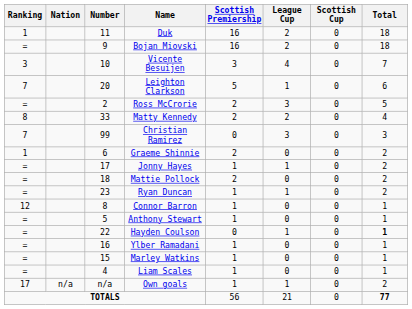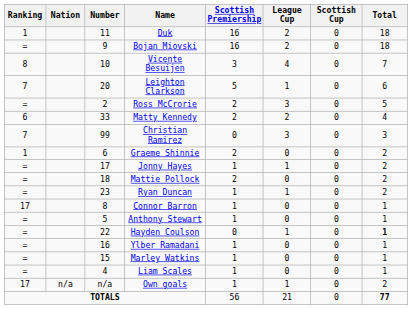Vicente Besuijen | Ranking: 3 -> 8
Matty Kennedy | Ranking: 8 -> 6
Connor Barron | Ranking: 12 -> 17
